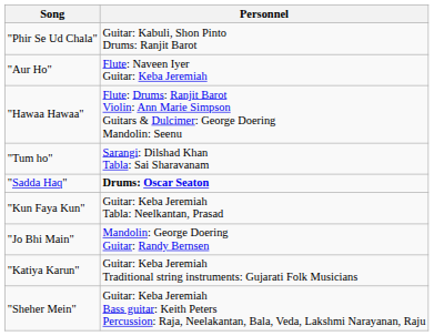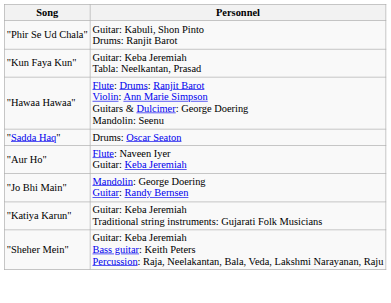rows swapped: "Aur Ho" <-> "Kun Faya Kun"
- row: "Tum ho" | Sarangi: Dilshad Khan Tabla: Sai Sharavanam
"Sadda Haq" | Personnel: bold -> normal
